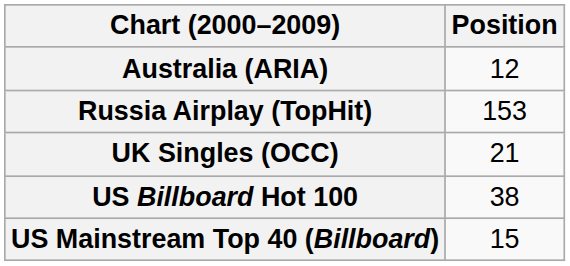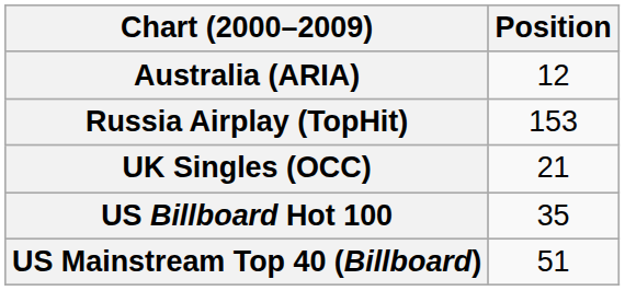US Billboard Hot 100 | Position: 38 -> 35
US Mainstream Top 40 (Billboard) | Position: 15 -> 51
